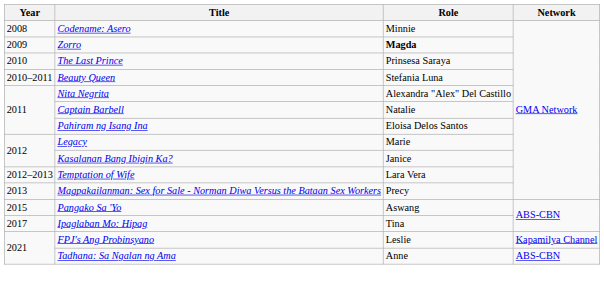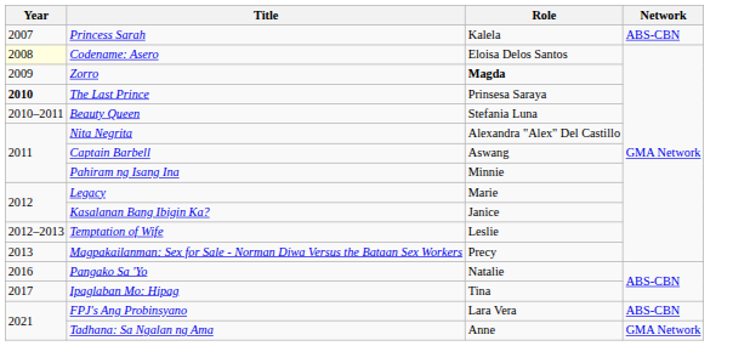+ row: 2007 | Princess Sarah | Kalela | ABS-CBN
Codename: Asero | Year: no background -> lightyellow background
Codename: Asero | Role: Minnie -> Eloisa Delos Santos
The Last Prince | Year: normal -> bold
Captain Barbell | Role: Natalie -> Aswang
Pahiram ng Isang Ina | Role: Eloisa Delos Santos -> Minnie
Temptation of Wife | Role: Lara Vera -> Leslie
Pangako Sa 'Yo | Year: 2015 -> 2016
Pangako Sa 'Yo | Role: Aswang -> Natalie
FPJ's Ang Probinsyano | Role: Leslie -> Lara Vera
FPJ's Ang Probinsyano | Network: Kapamilya Channel -> ABS-CBN
Tadhana: Sa Ngalan ng Ama | Network: ABS-CBN -> GMA Network
